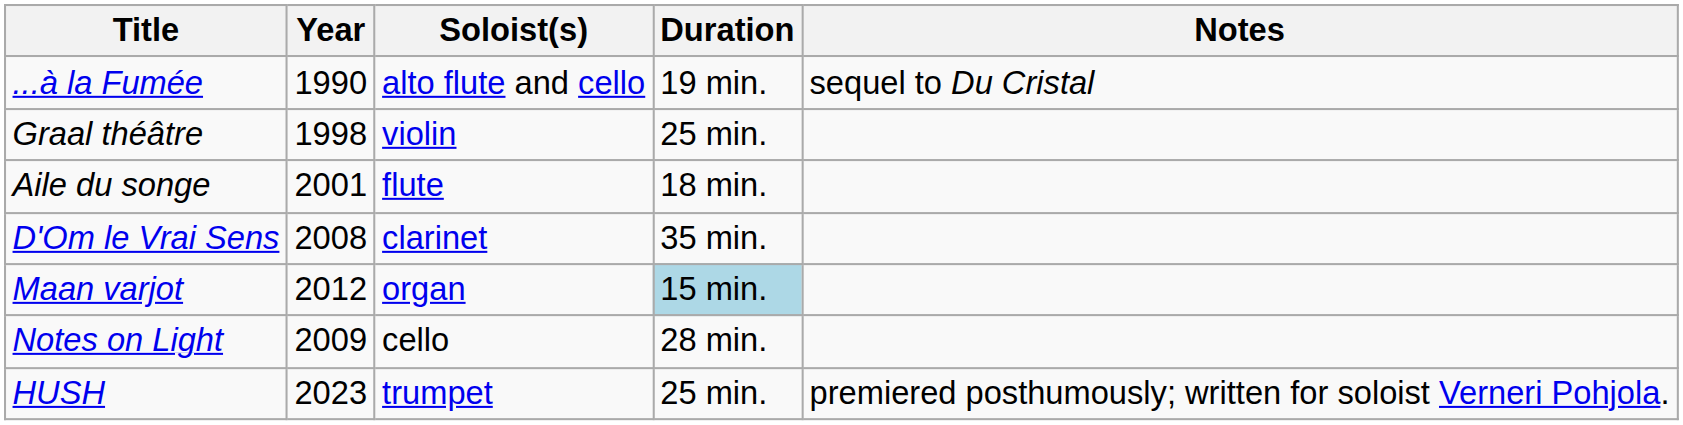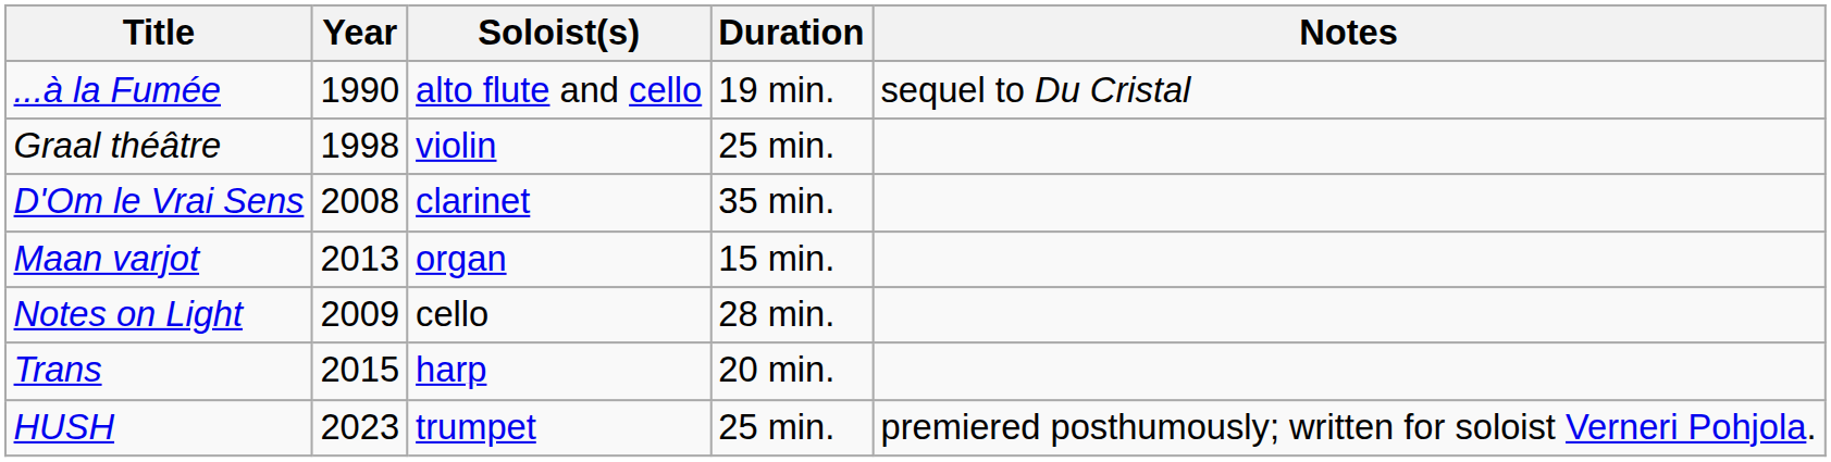- row: Aile du songe | 2001 | flute | 18 min.
Maan varjot | Year: 2012 -> 2013
Maan varjot | Duration: lightblue background -> no background
+ row: Trans | 2015 | harp | 20 min.
